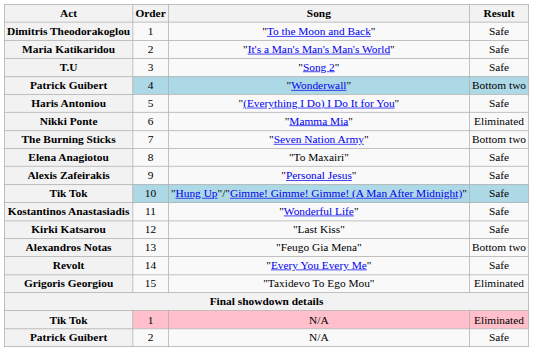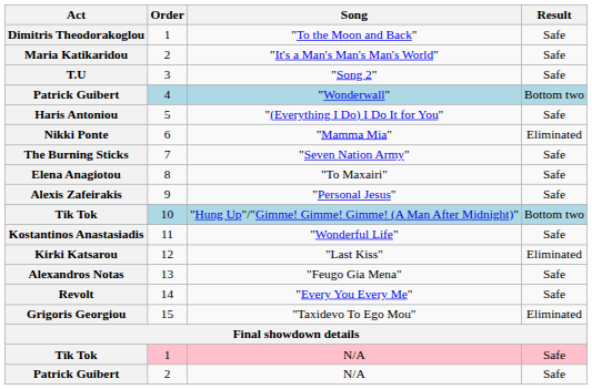"Seven Nation Army" | Result: Bottom two -> Safe
"Hung Up"/"Gimme! Gimme! Gimme! (A Man After Midnight)" | Result: Safe -> Bottom two
"Last Kiss" | Result: Safe -> Eliminated
"Feugo Gia Mena" | Result: Bottom two -> Safe
Tik Tok / N/A | Result: Eliminated -> Safe
